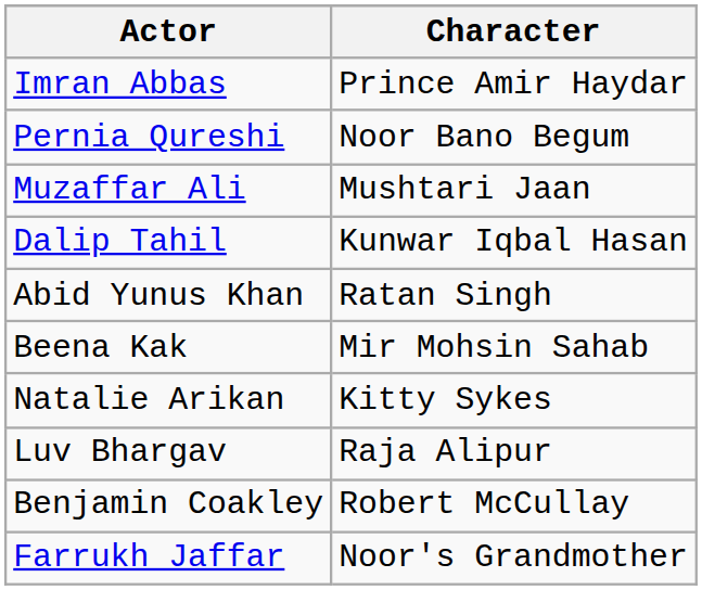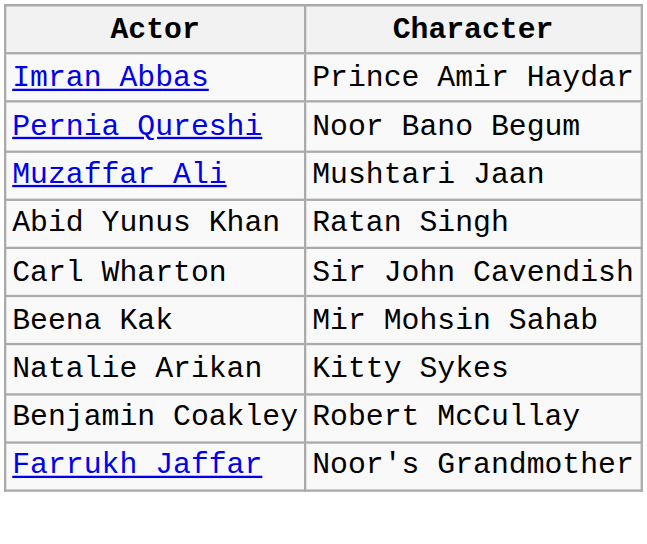- row: Dalip Tahil | Kunwar Iqbal Hasan
+ row: Carl Wharton | Sir John Cavendish
- row: Luv Bhargav | Raja Alipur
